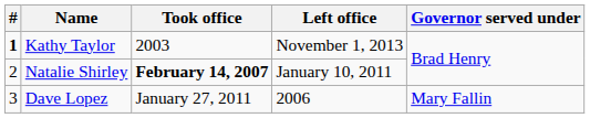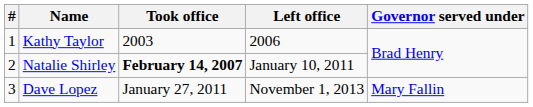Kathy Taylor | #: bold -> normal
Kathy Taylor | Left office: November 1, 2013 -> 2006
Dave Lopez | Left office: 2006 -> November 1, 2013
